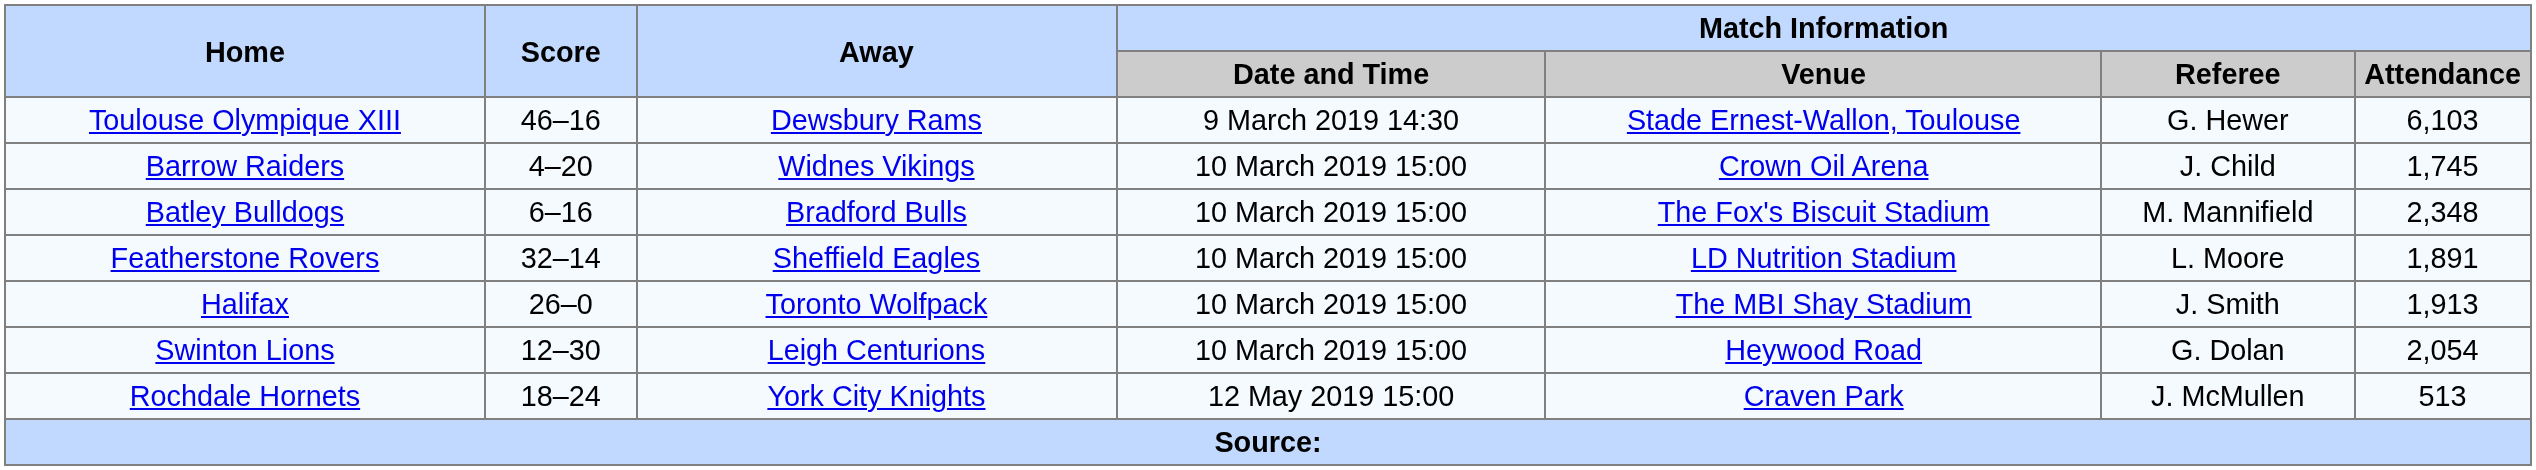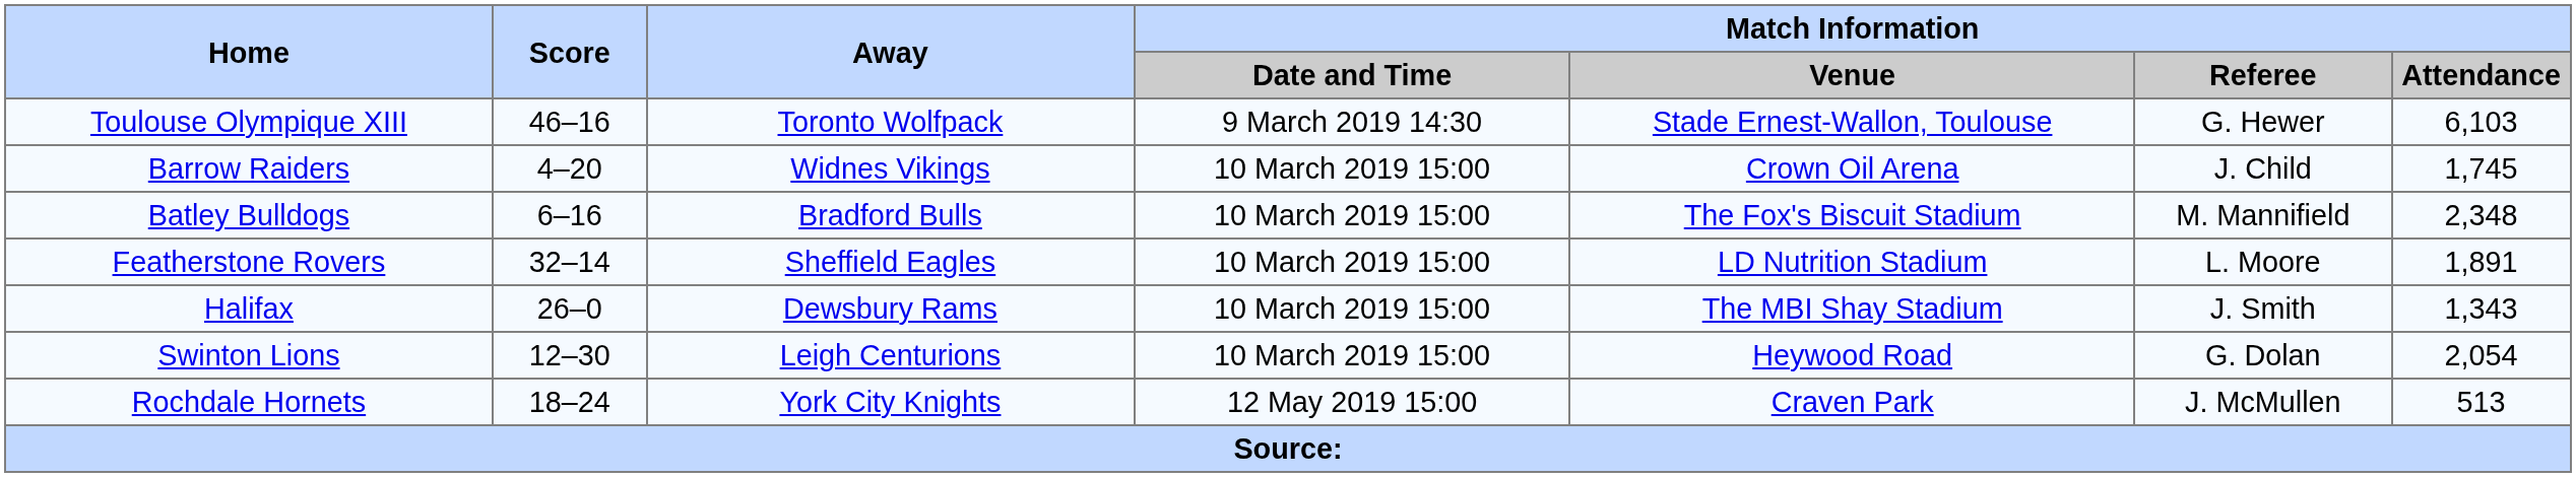Toulouse Olympique XIII | Away: Dewsbury Rams -> Toronto Wolfpack
Halifax | Away: Toronto Wolfpack -> Dewsbury Rams
Halifax | Match Information / Attendance: 1,913 -> 1,343
